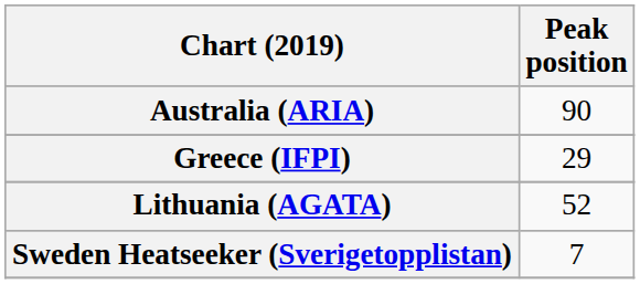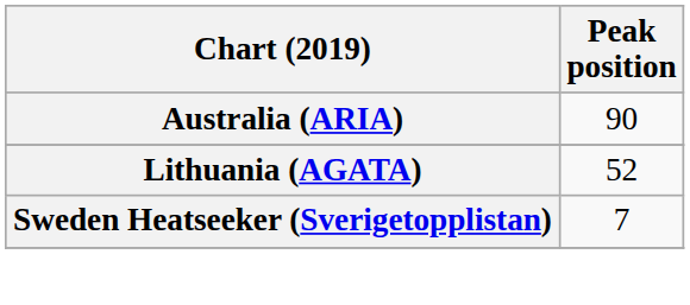- row: Greece (IFPI) | 29
